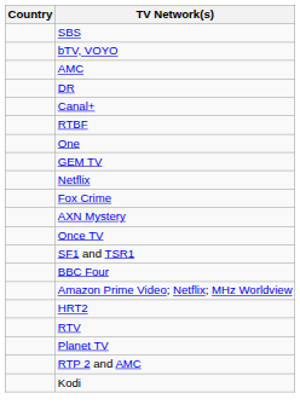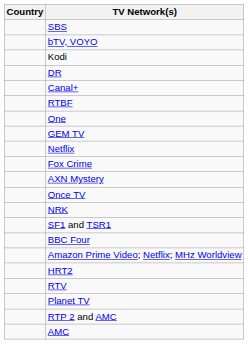rows swapped: Kodi <-> AMC
+ row: NRK
